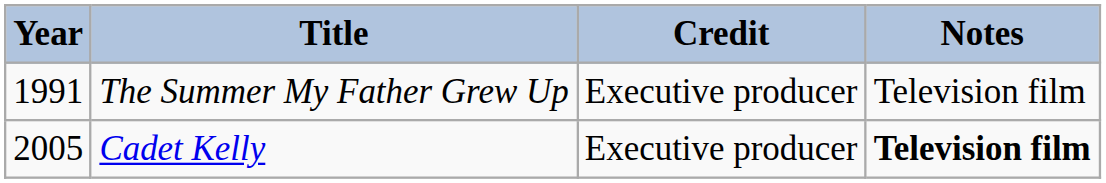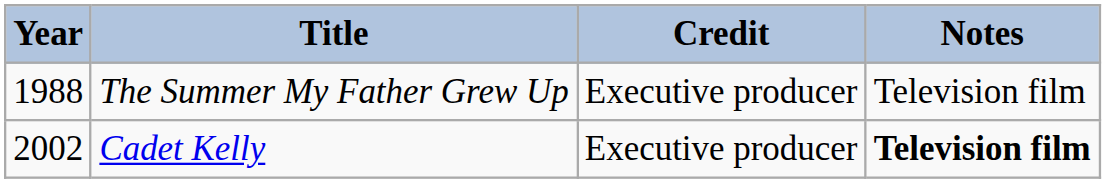The Summer My Father Grew Up | Year: 1991 -> 1988
Cadet Kelly | Year: 2005 -> 2002
